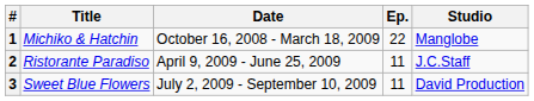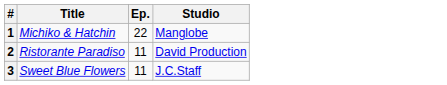- column: Date | October 16, 2008 - March 18, 2009 | April 9, 2009 - June 25, 2009 | July 2, 2009 - September 10, 2009
2 | Studio: J.C.Staff -> David Production
3 | Studio: David Production -> J.C.Staff
